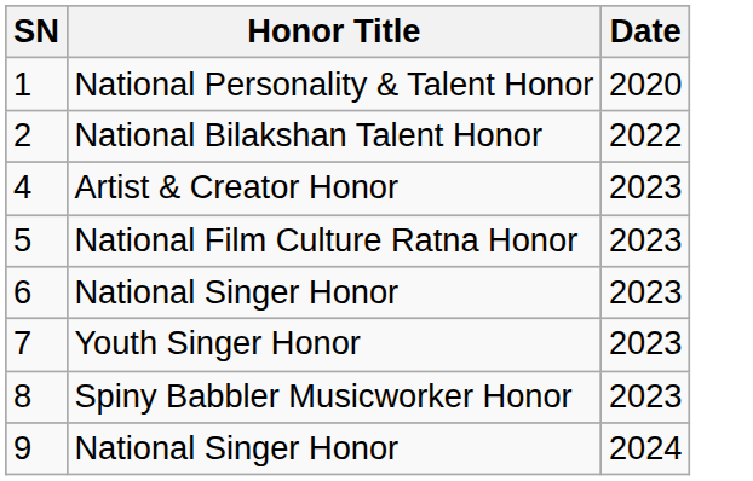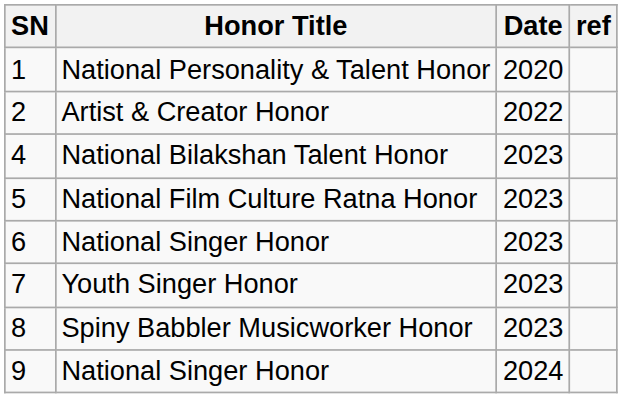+ column: ref
2 | Honor Title: National Bilakshan Talent Honor -> Artist & Creator Honor
4 | Honor Title: Artist & Creator Honor -> National Bilakshan Talent Honor
